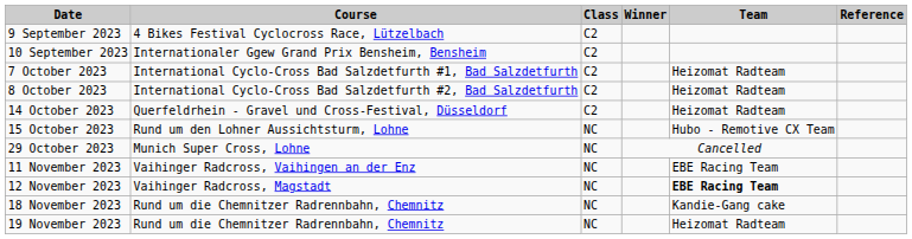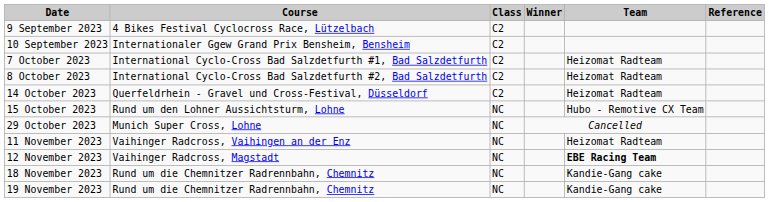11 November 2023 | Team: EBE Racing Team -> Heizomat Radteam
19 November 2023 | Team: Heizomat Radteam -> Kandie-Gang cake
